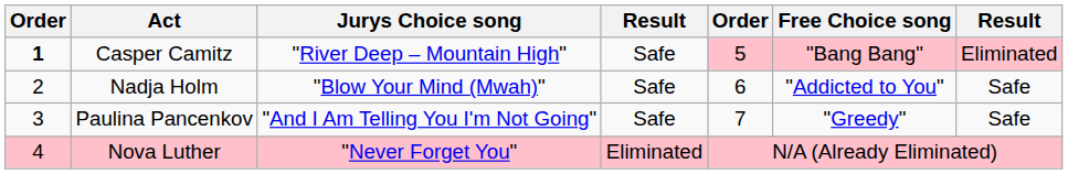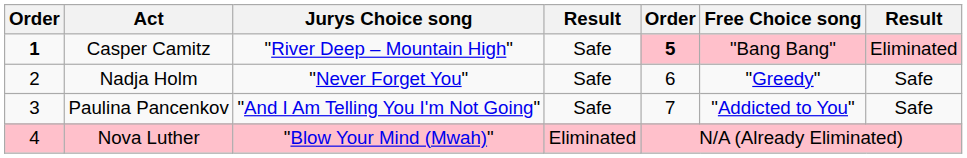Casper Camitz | column 5: normal -> bold
Nadja Holm | Jurys Choice song: "Blow Your Mind (Mwah)" -> "Never Forget You"
Nadja Holm | Free Choice song: "Addicted to You" -> "Greedy"
Paulina Pancenkov | Free Choice song: "Greedy" -> "Addicted to You"
Nova Luther | Jurys Choice song: "Never Forget You" -> "Blow Your Mind (Mwah)"
